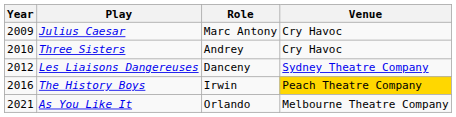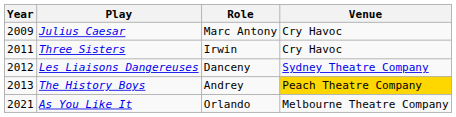Three Sisters | Year: 2010 -> 2011
Three Sisters | Role: Andrey -> Irwin
The History Boys | Year: 2016 -> 2013
The History Boys | Role: Irwin -> Andrey
